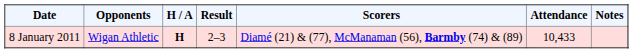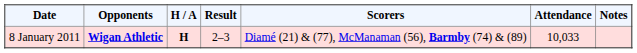8 January 2011 | Opponents: normal -> bold
8 January 2011 | Attendance: 10,433 -> 10,033
